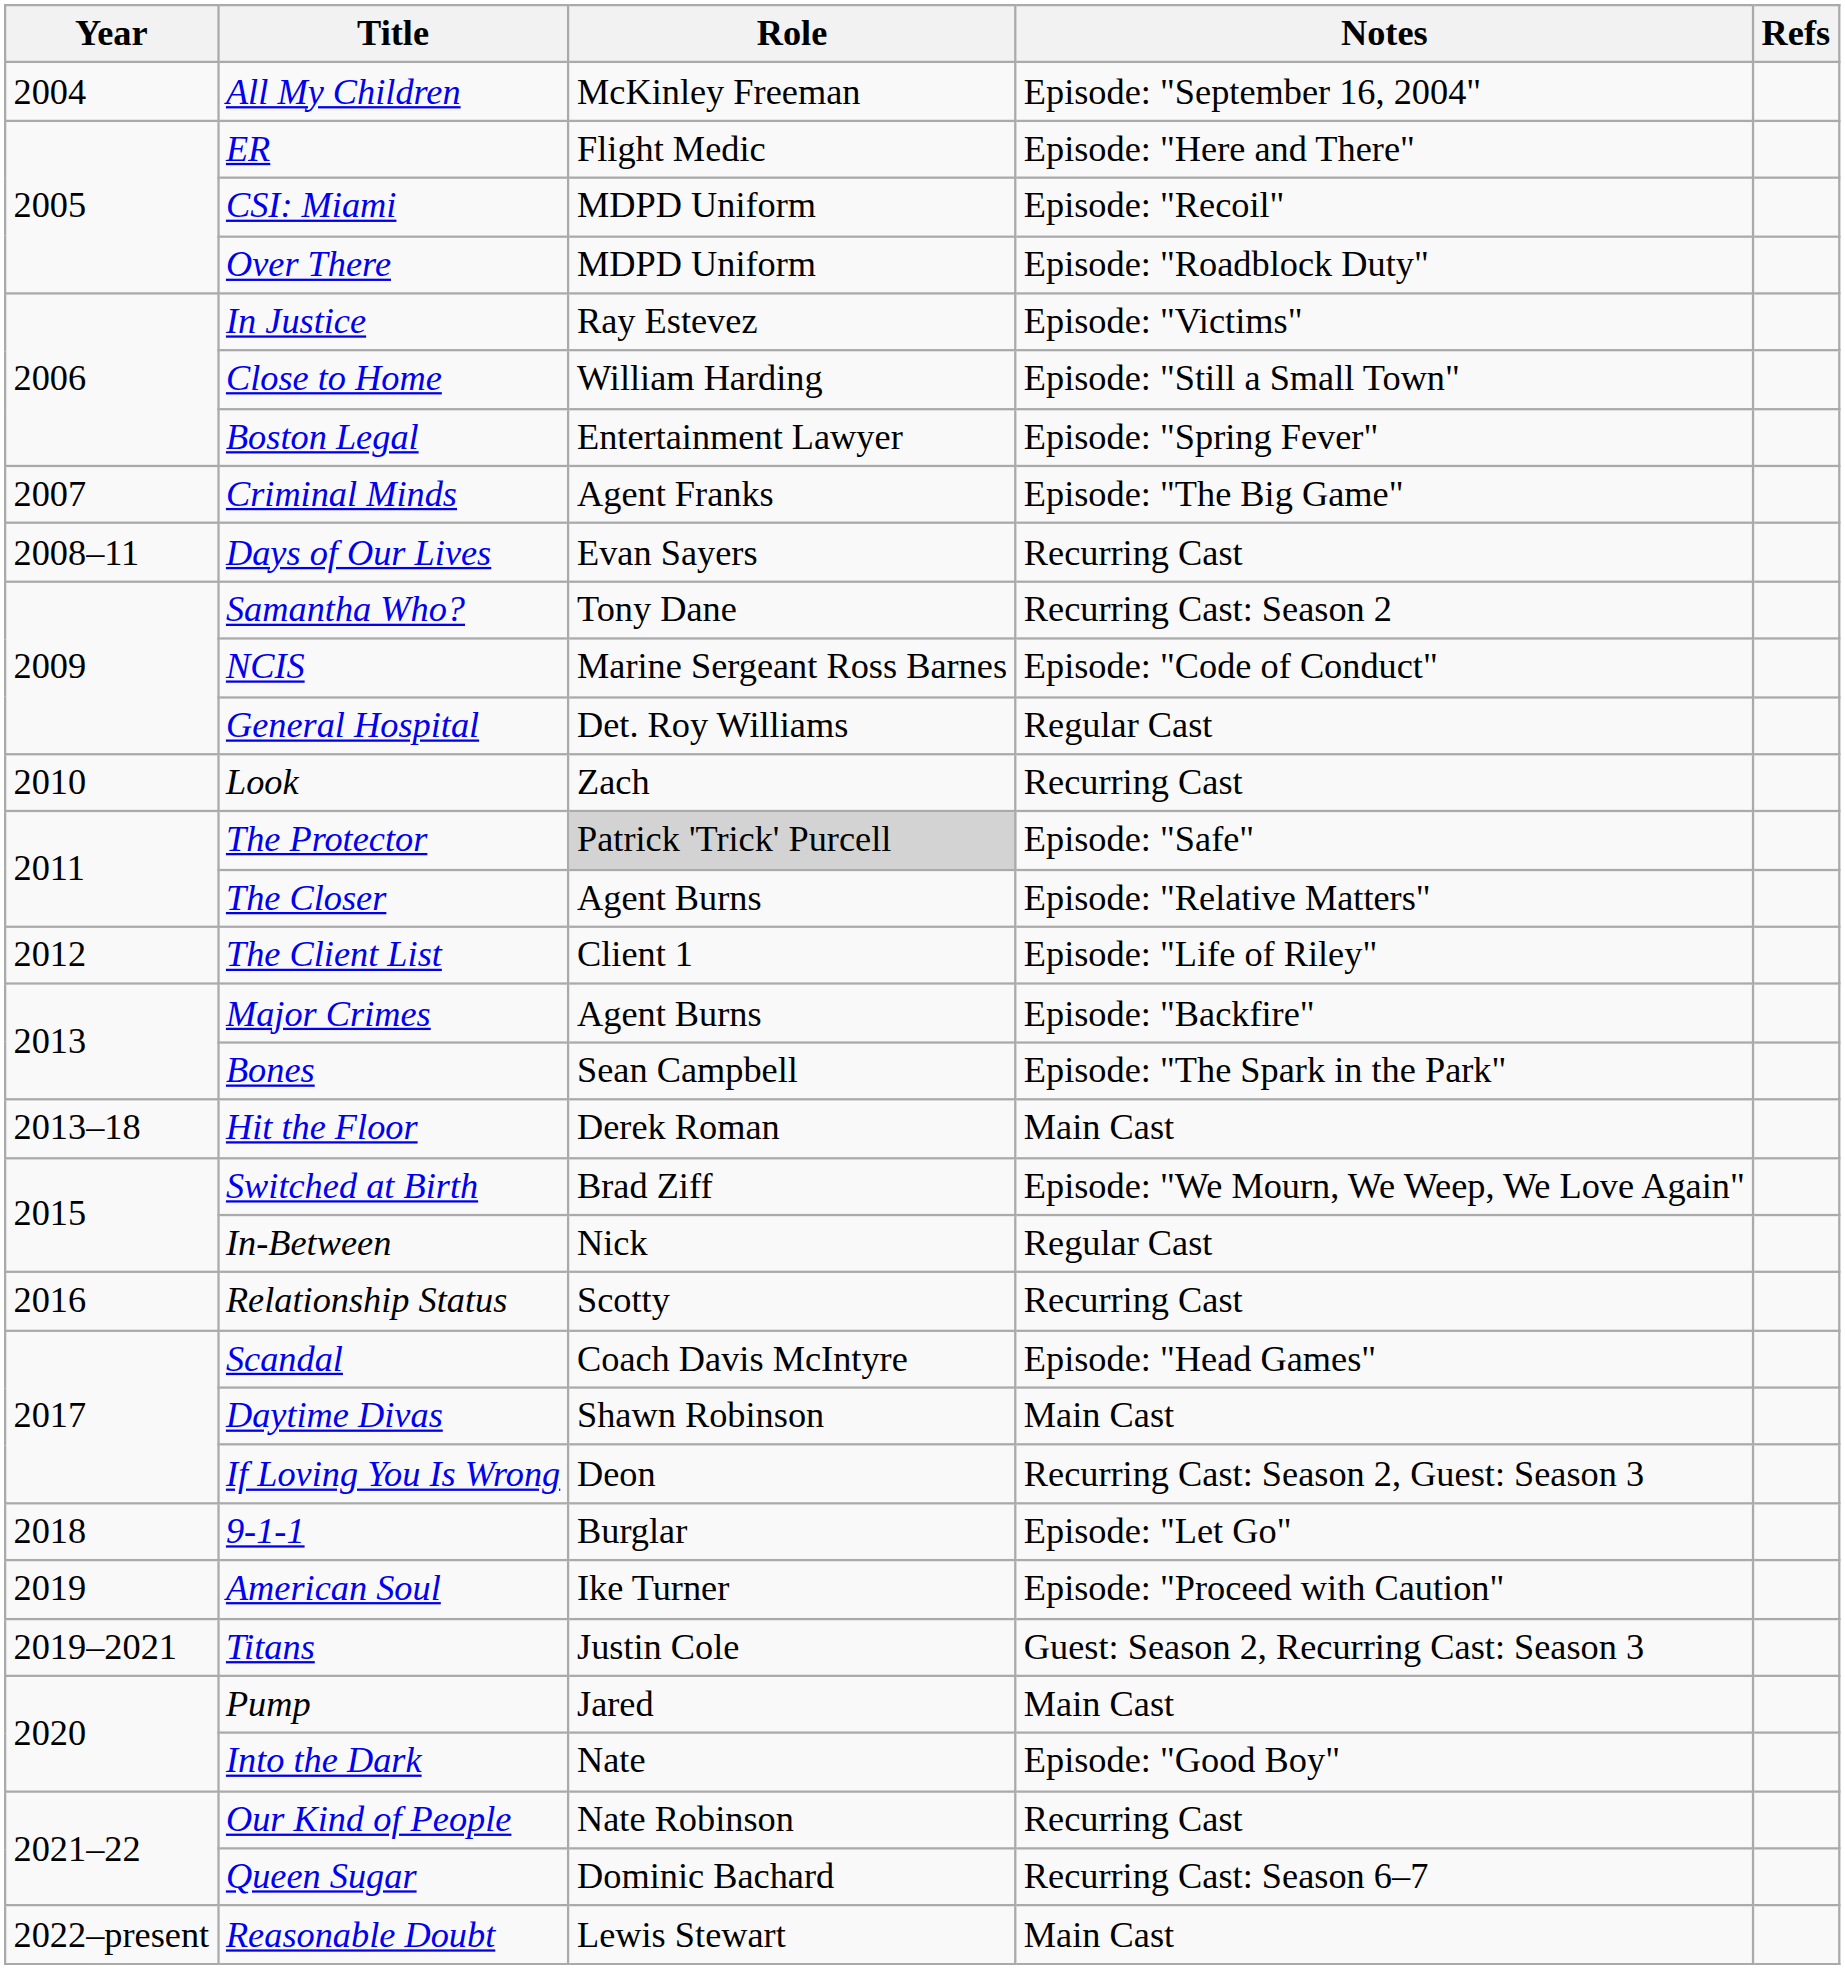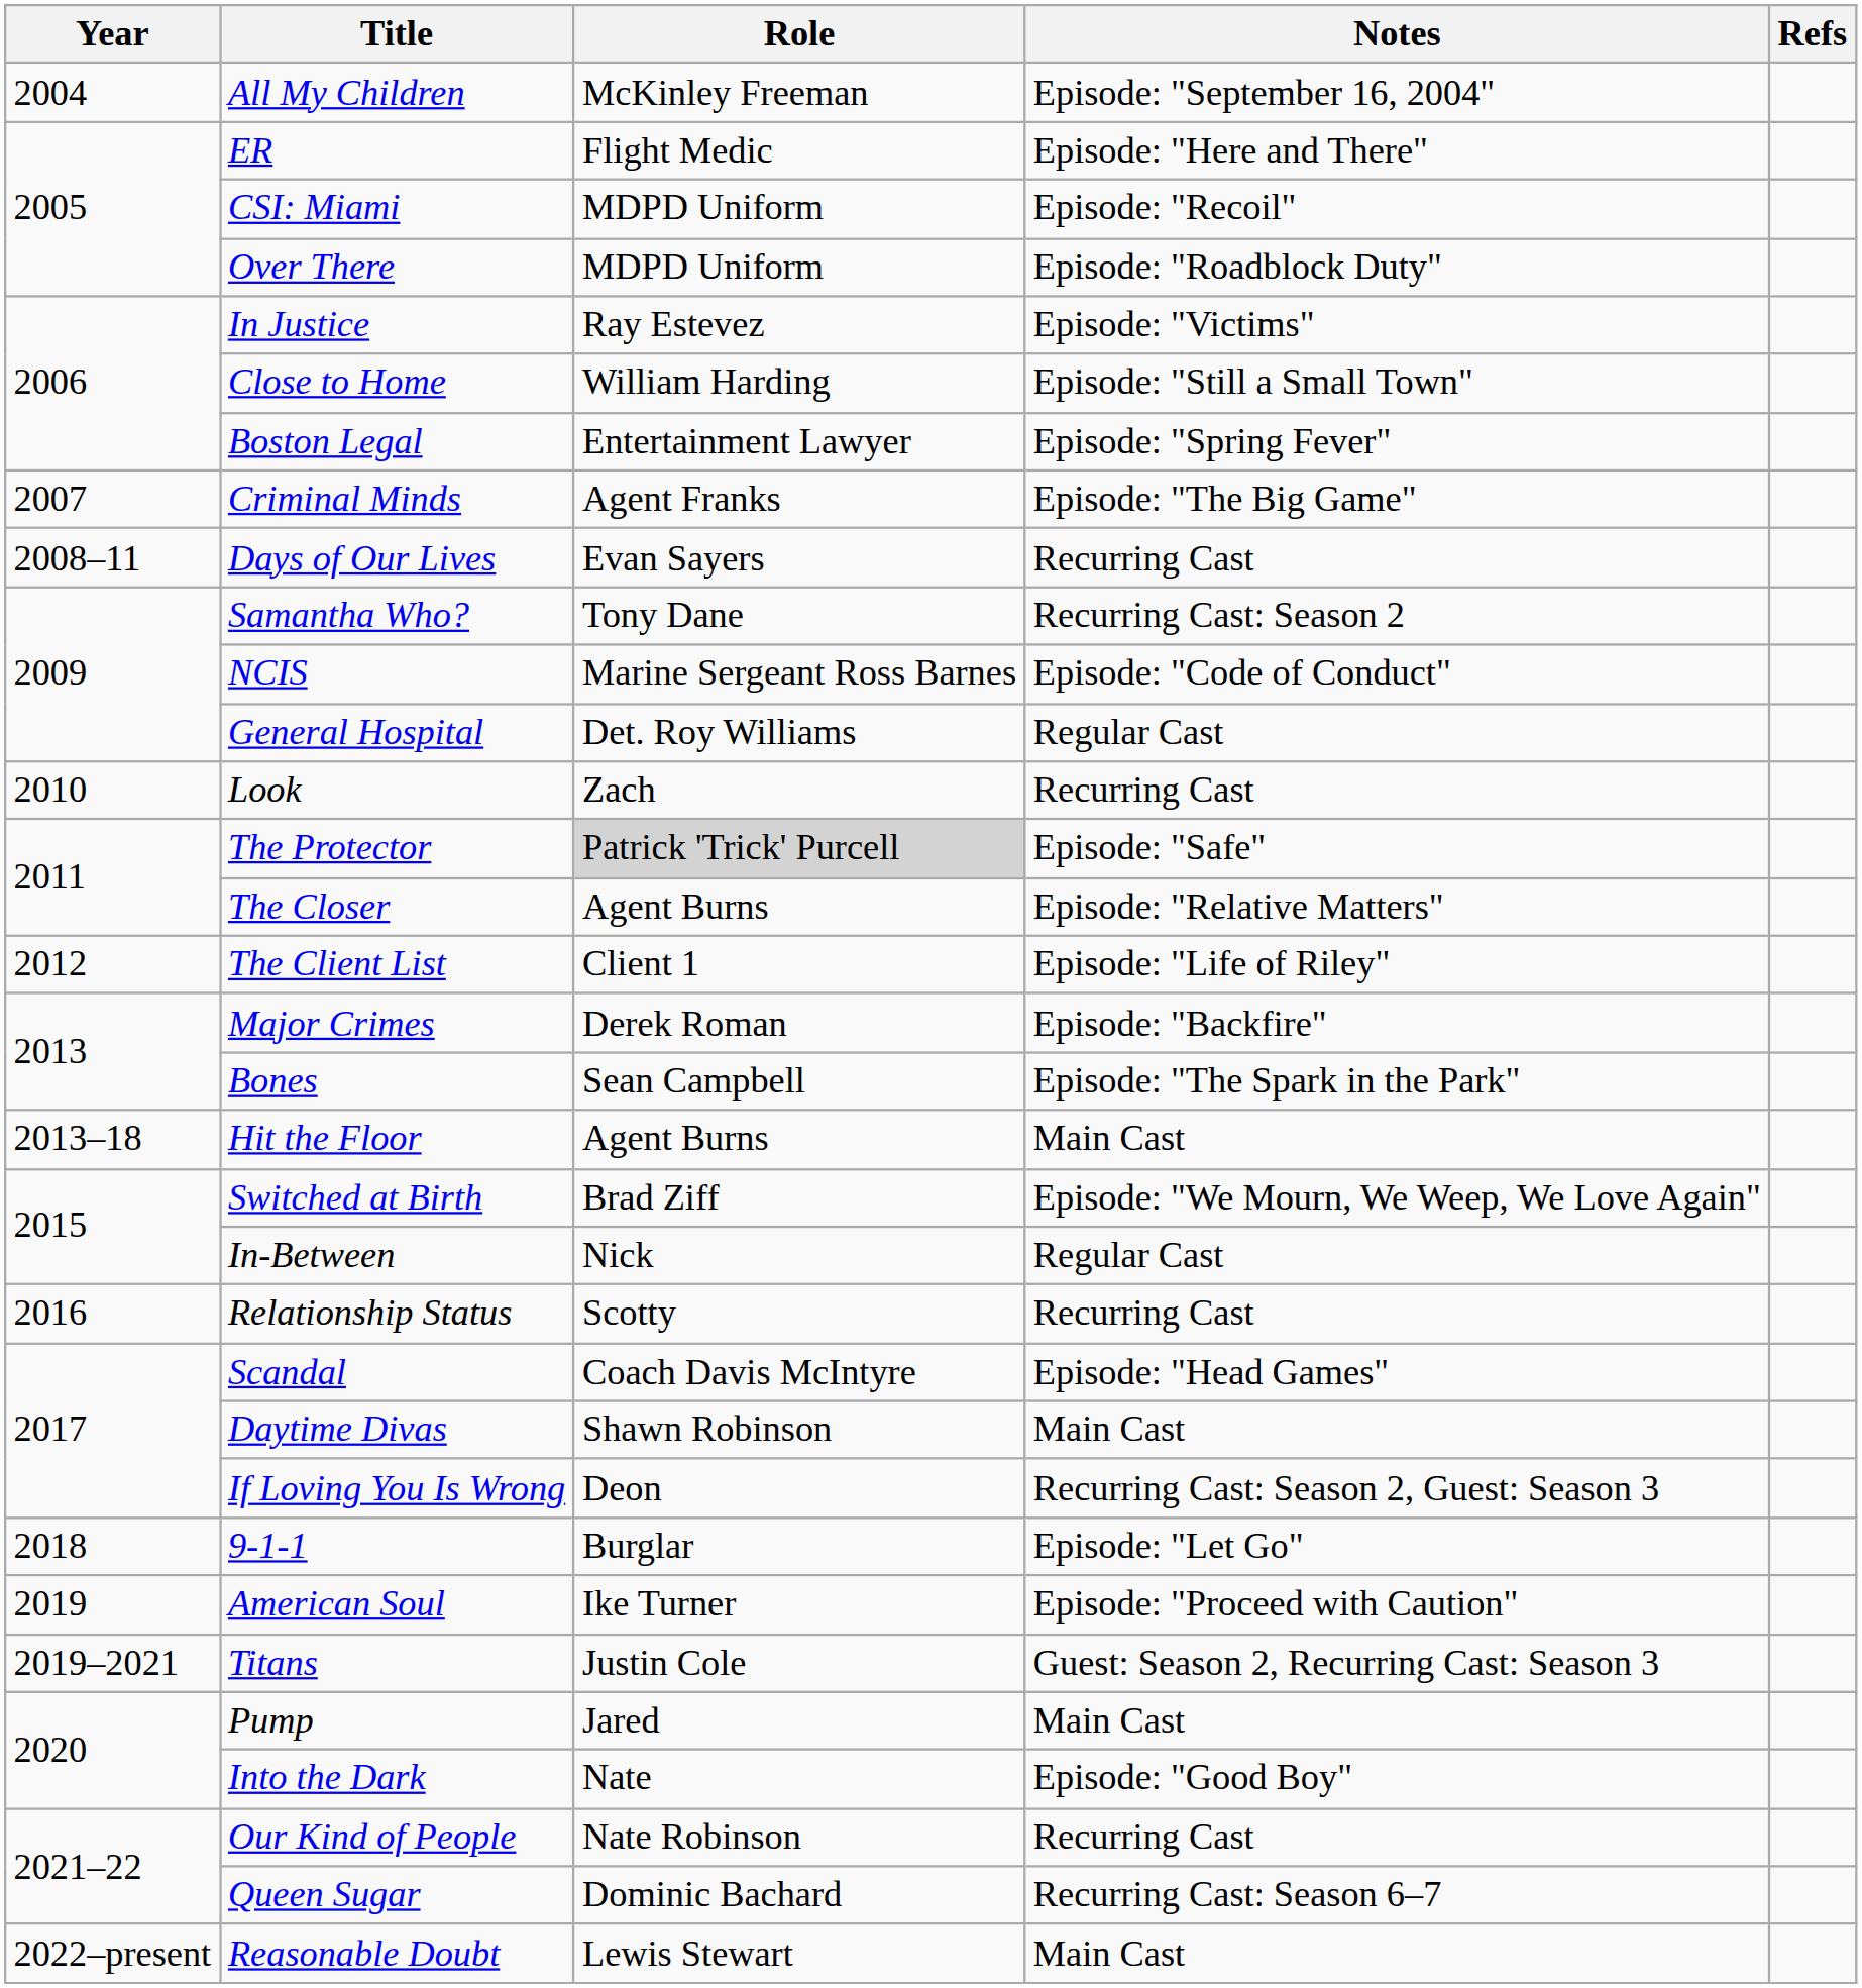Major Crimes | Role: Agent Burns -> Derek Roman
Hit the Floor | Role: Derek Roman -> Agent Burns
